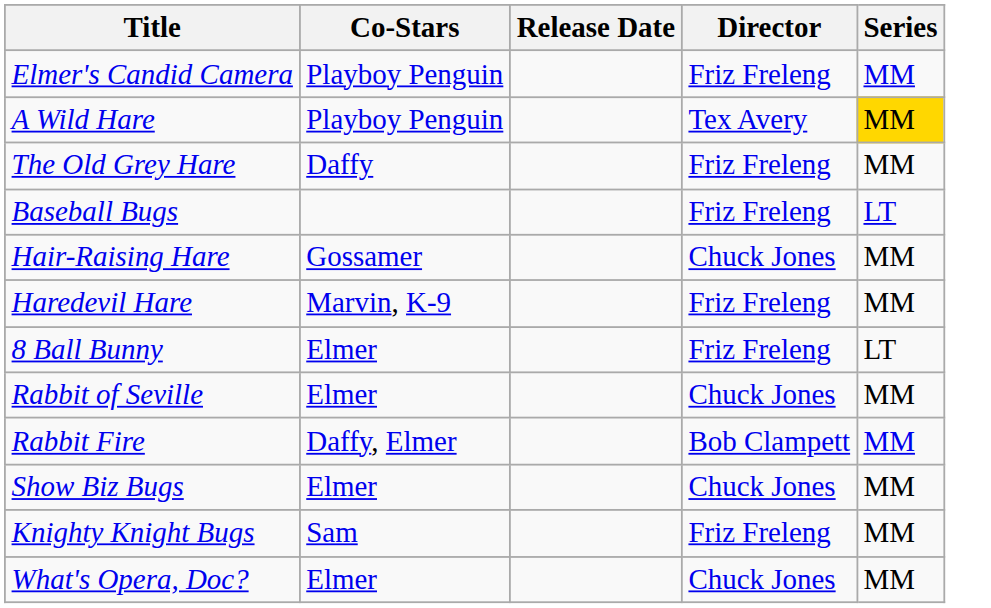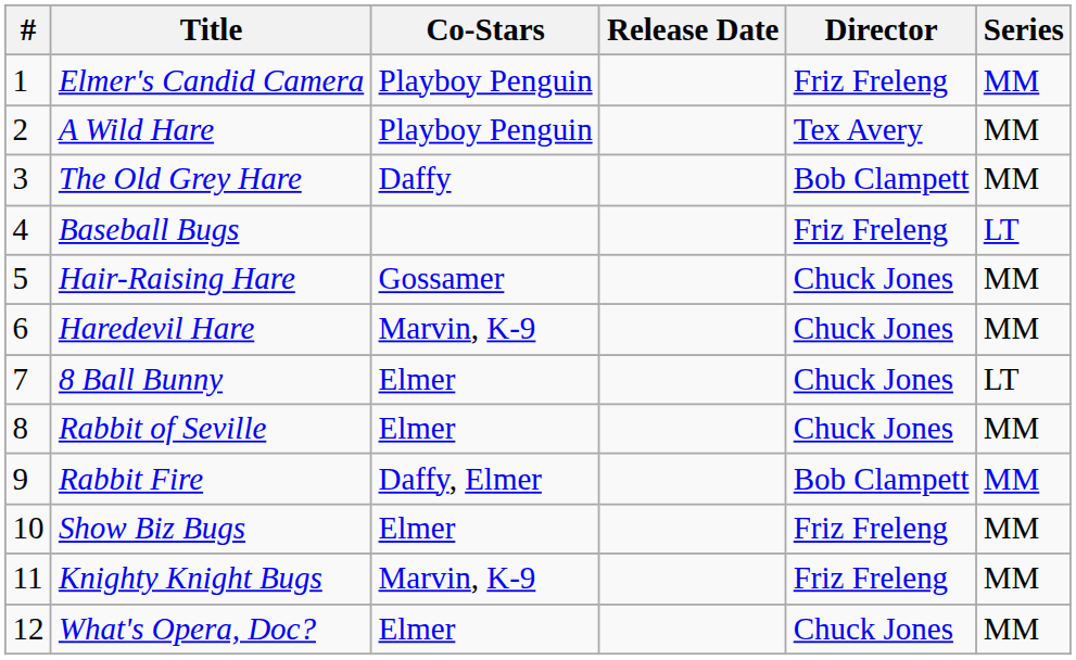+ column: # | 1 | 2 | 3 | 4 | 5 | 6 | 7 | 8 | 9 | 10 | 11 | 12
A Wild Hare | Series: gold background -> no background
The Old Grey Hare | Director: Friz Freleng -> Bob Clampett
Haredevil Hare | Director: Friz Freleng -> Chuck Jones
8 Ball Bunny | Director: Friz Freleng -> Chuck Jones
Show Biz Bugs | Director: Chuck Jones -> Friz Freleng
Knighty Knight Bugs | Co-Stars: Sam -> Marvin, K-9
